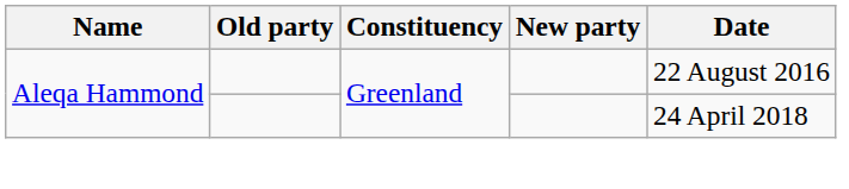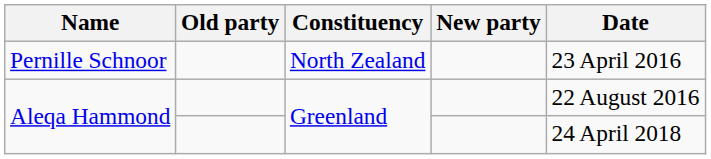+ row: Pernille Schnoor | North Zealand | 23 April 2016
